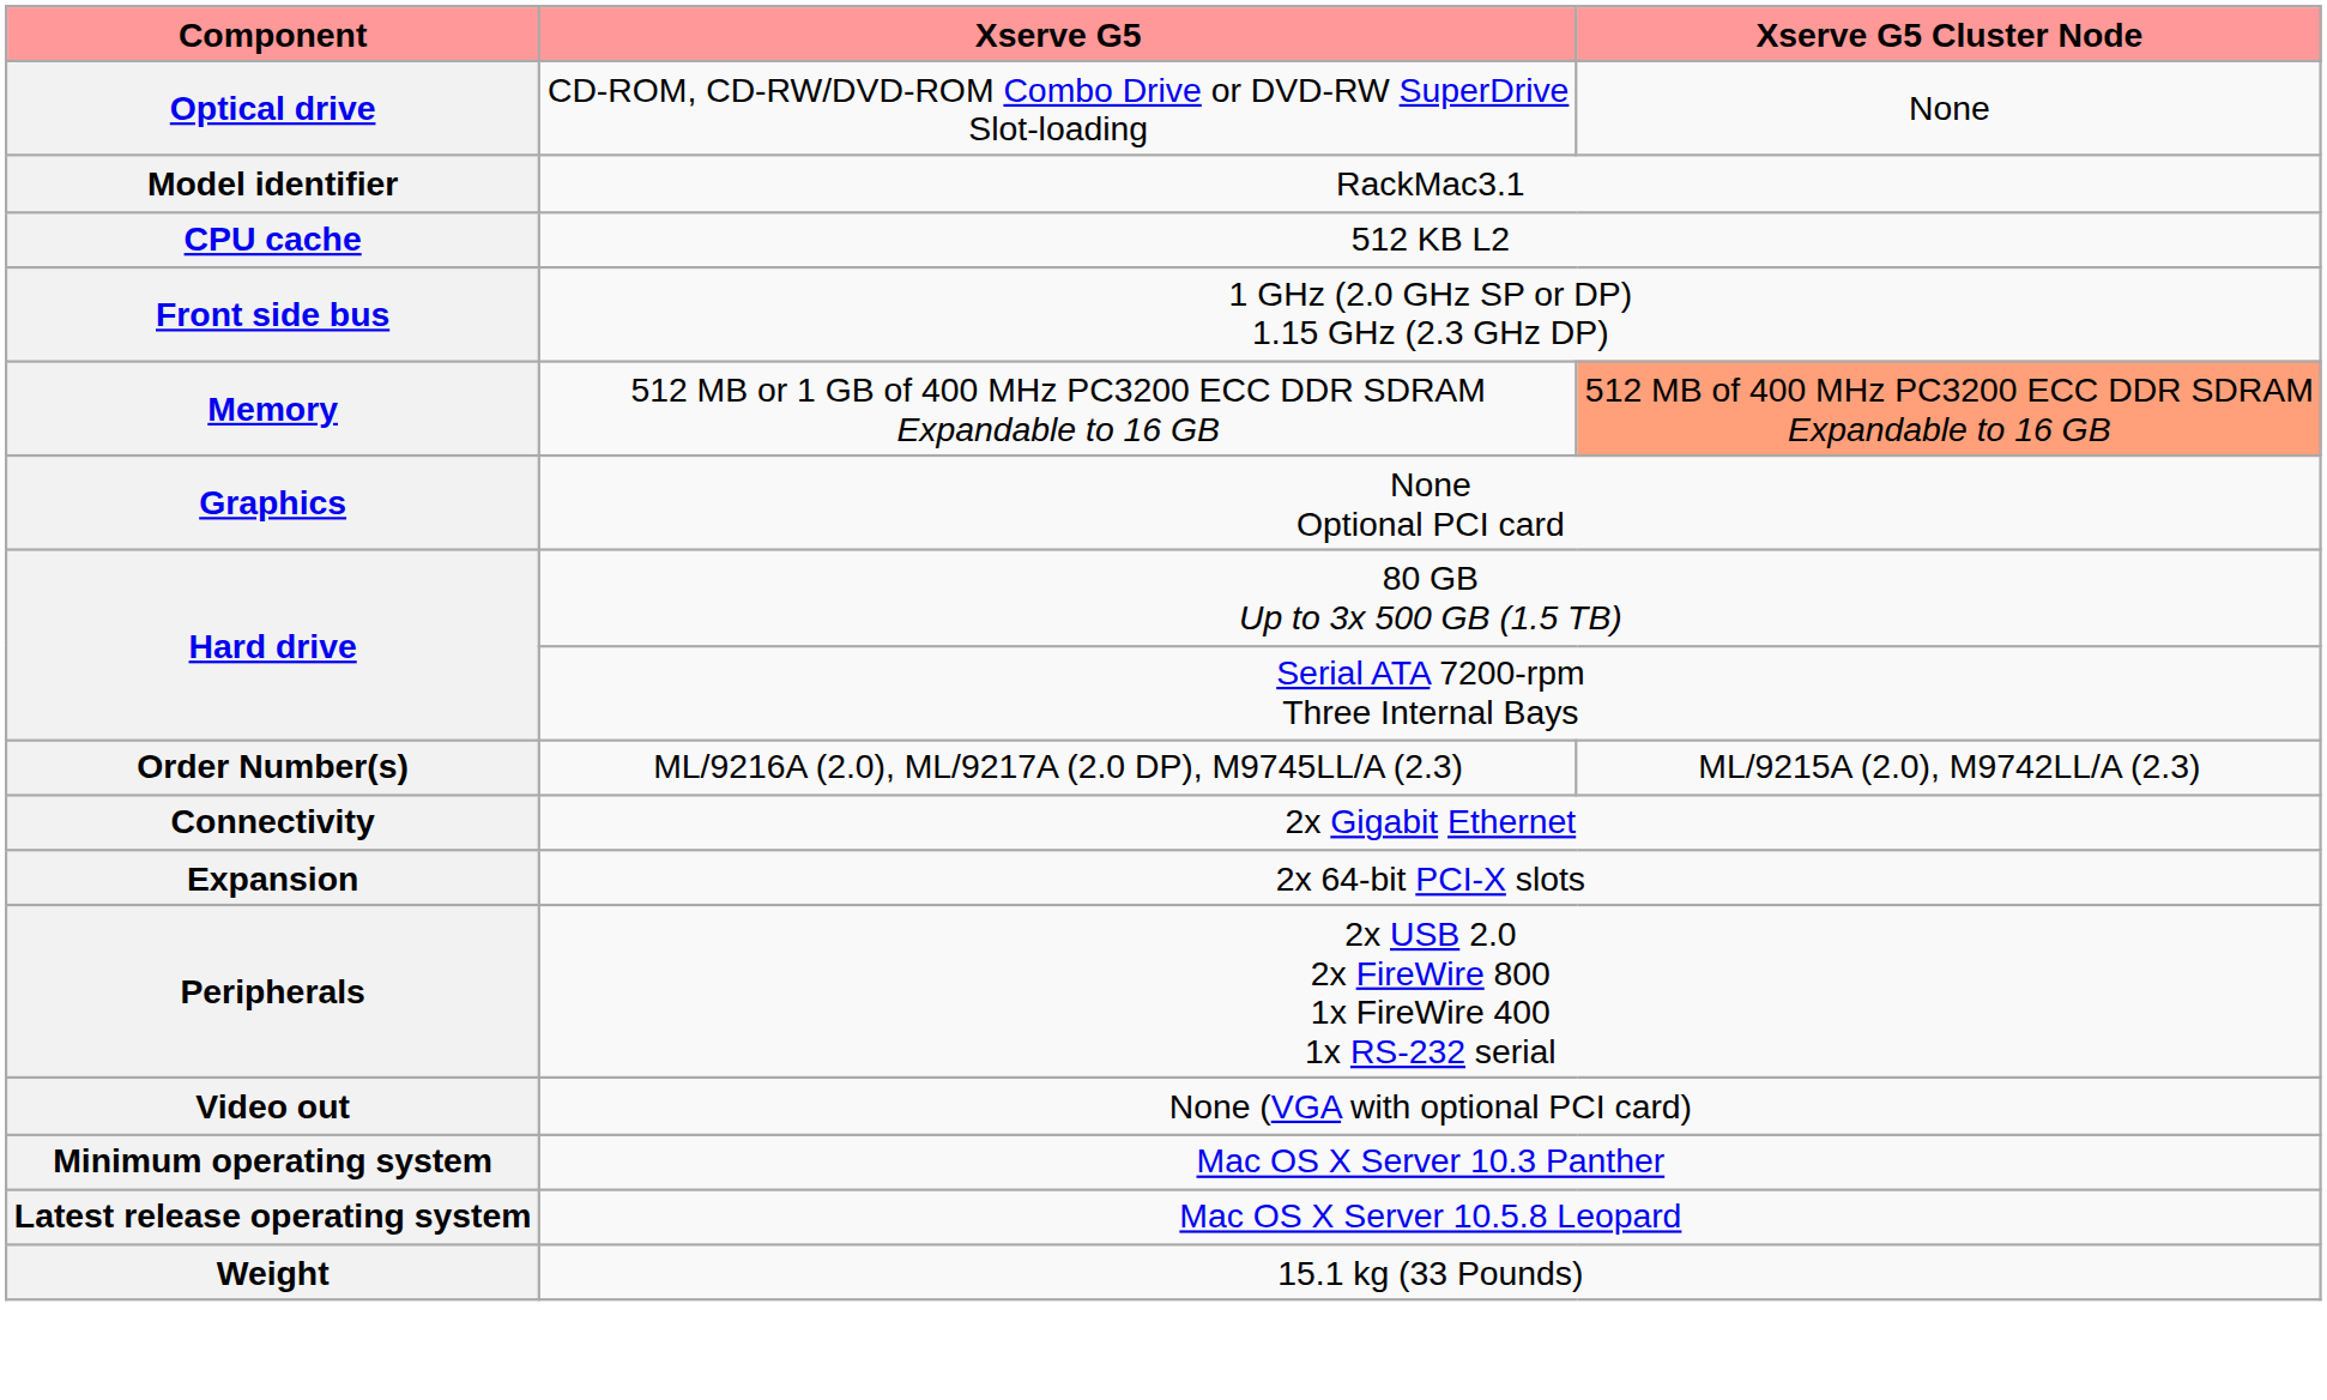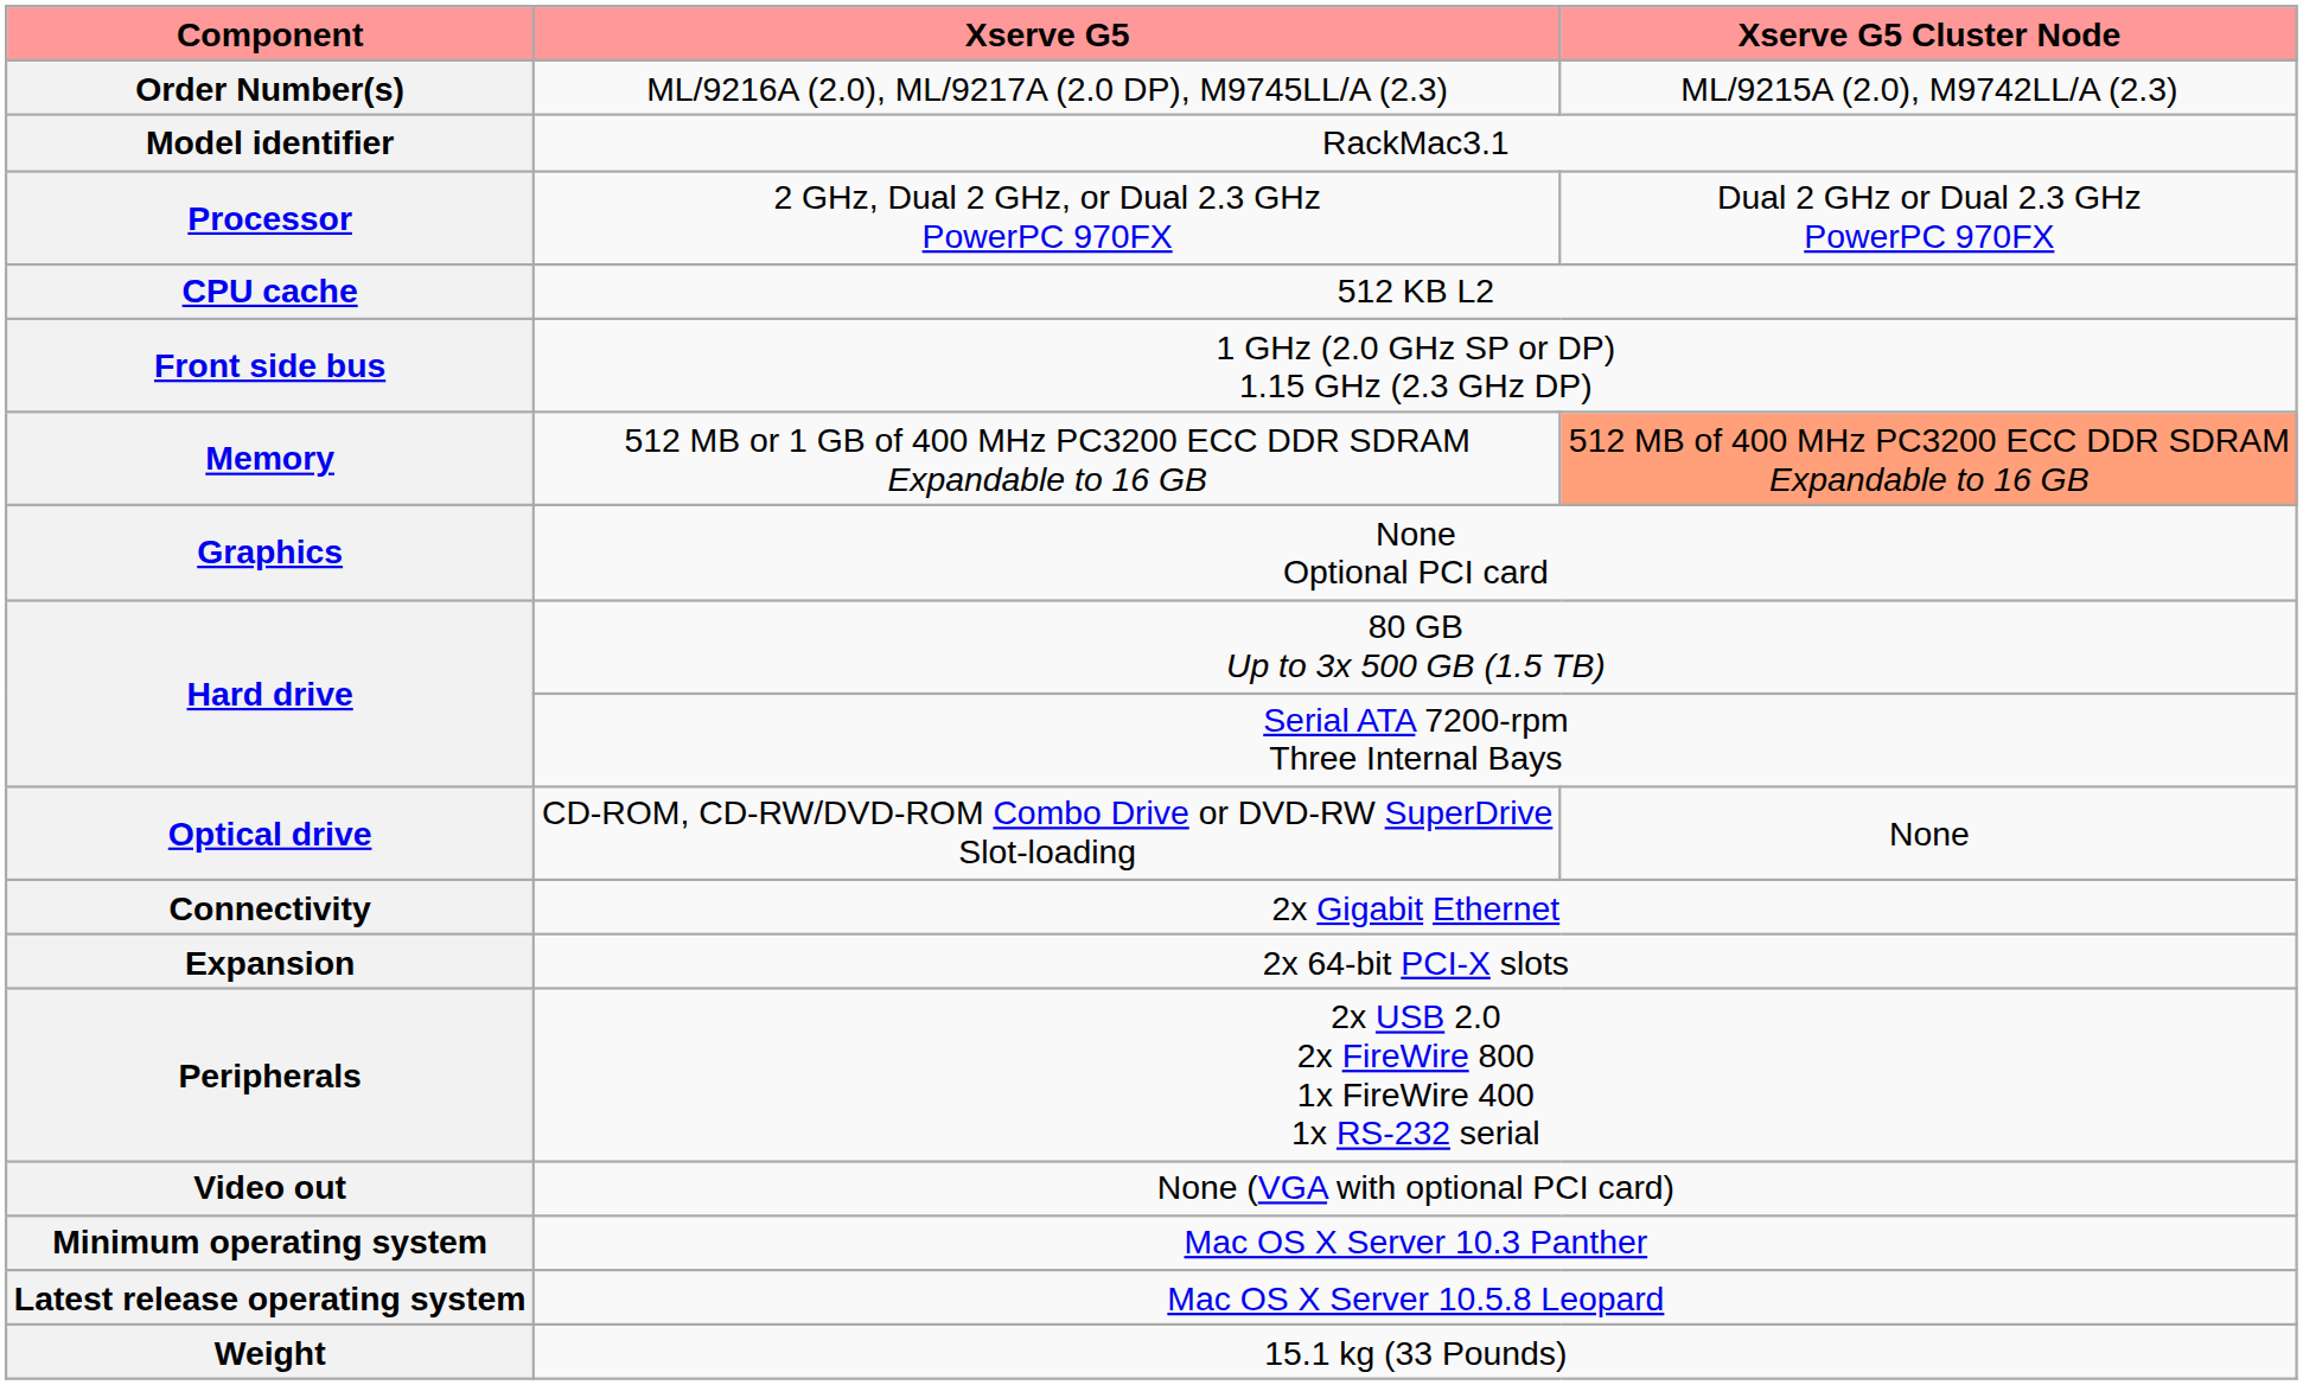rows swapped: Order Number(s) <-> Optical drive
+ row: Processor | 2 GHz, Dual 2 GHz, or Dual 2.3 GHz PowerPC 970FX | Dual 2 GHz or Dual 2.3 GHz PowerPC 970FX
